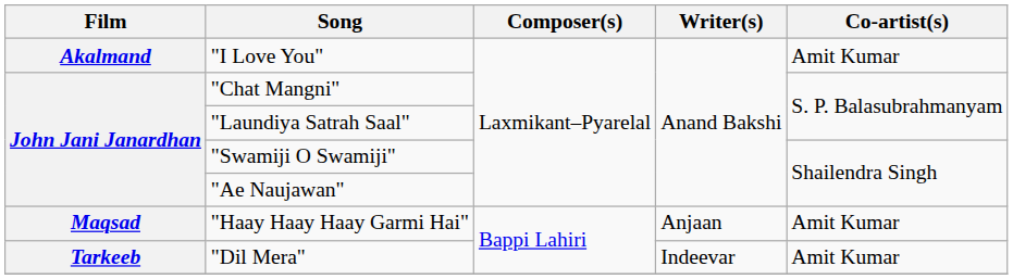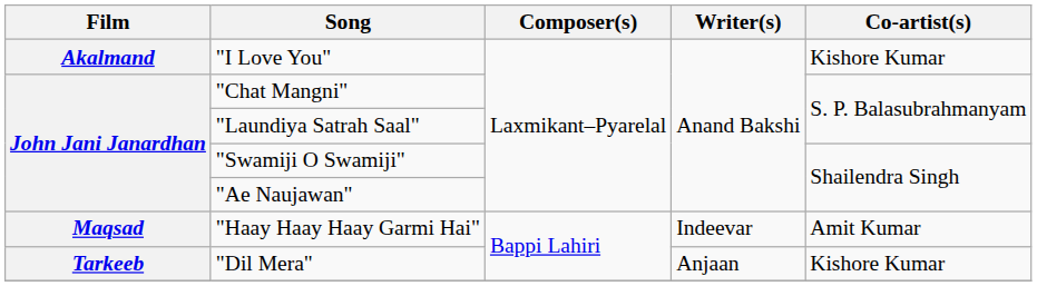"I Love You" | Co-artist(s): Amit Kumar -> Kishore Kumar
"Haay Haay Haay Garmi Hai" | Writer(s): Anjaan -> Indeevar
"Dil Mera" | Writer(s): Indeevar -> Anjaan
"Dil Mera" | Co-artist(s): Amit Kumar -> Kishore Kumar
